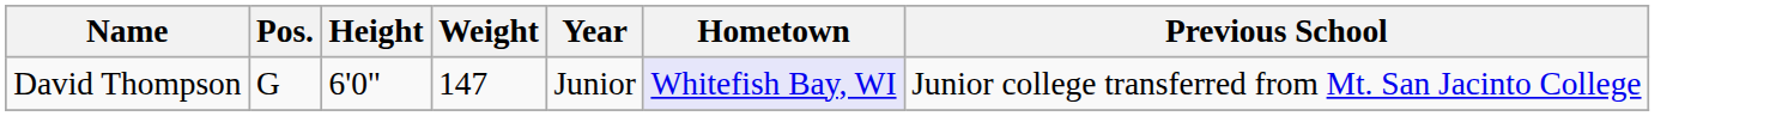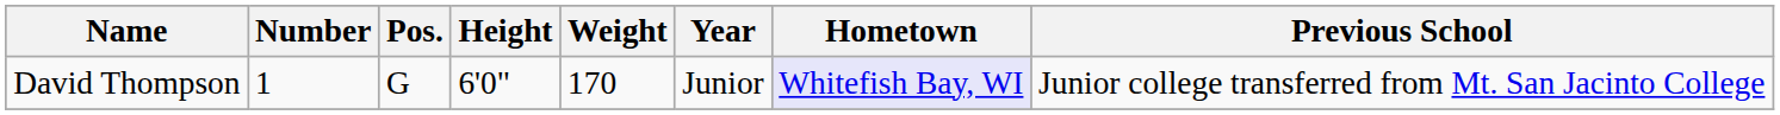+ column: Number | 1
David Thompson | Weight: 147 -> 170
